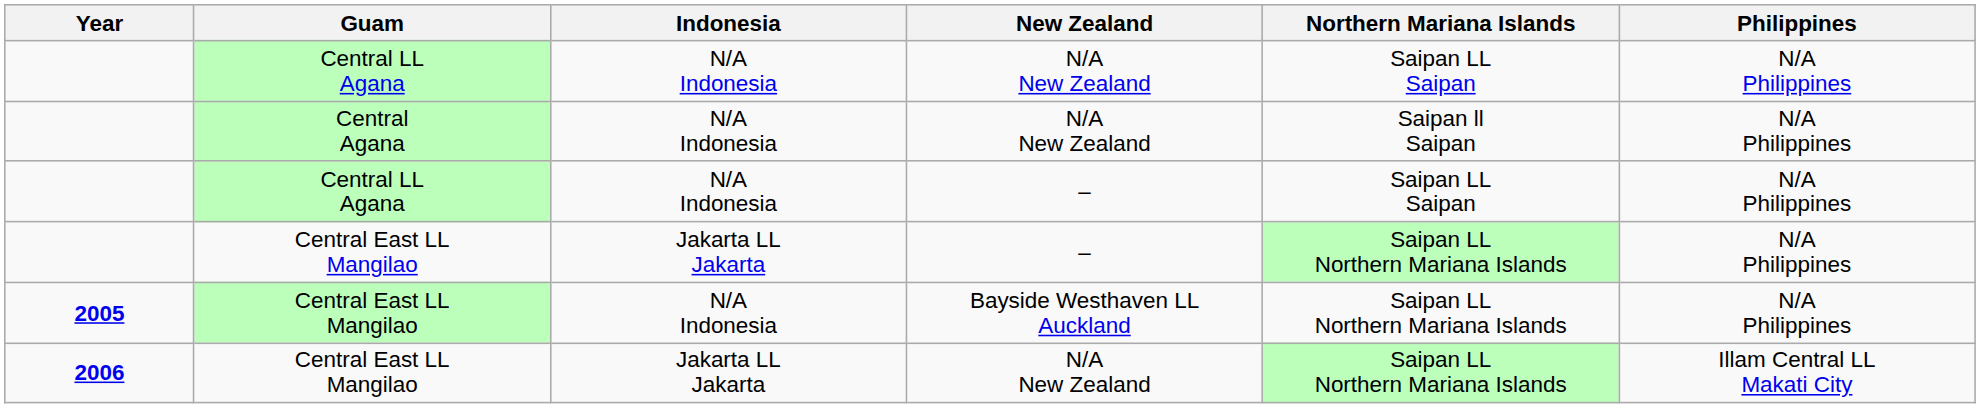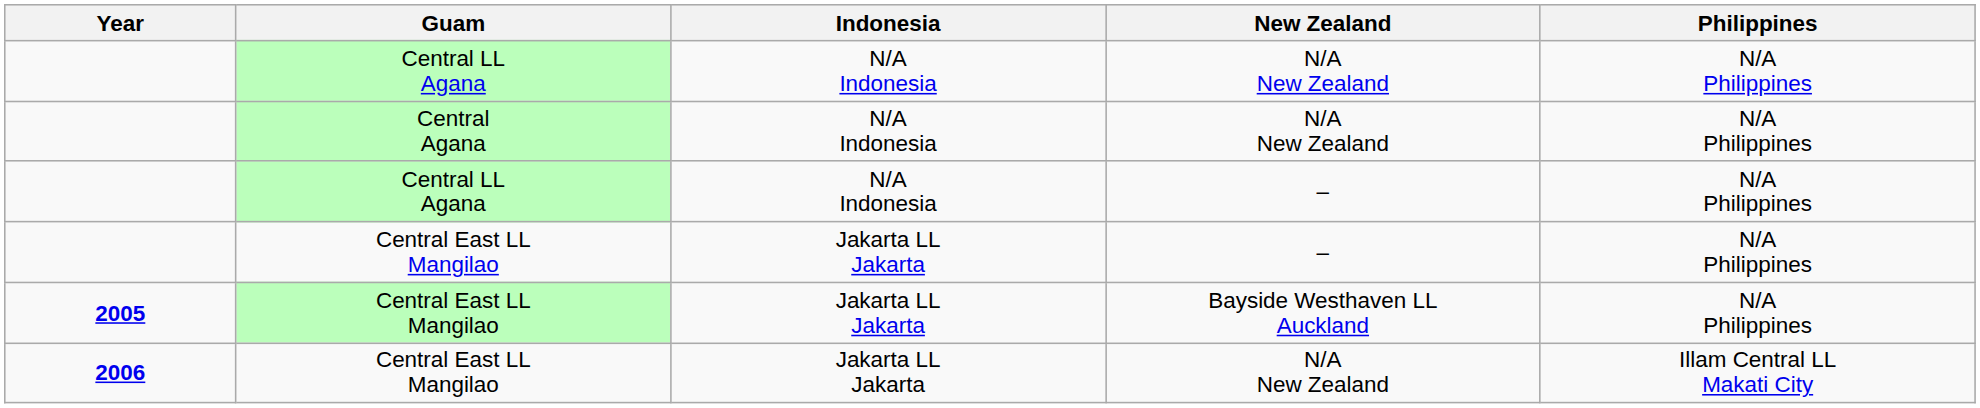- column: Northern Mariana Islands | Saipan LL Saipan | Saipan ll Saipan | Saipan LL Saipan | Saipan LL Northern Mariana Islands | Saipan LL Northern Mariana Islands | Saipan LL Northern Mariana Islands
2005 | Indonesia: N/A Indonesia -> Jakarta LL Jakarta
